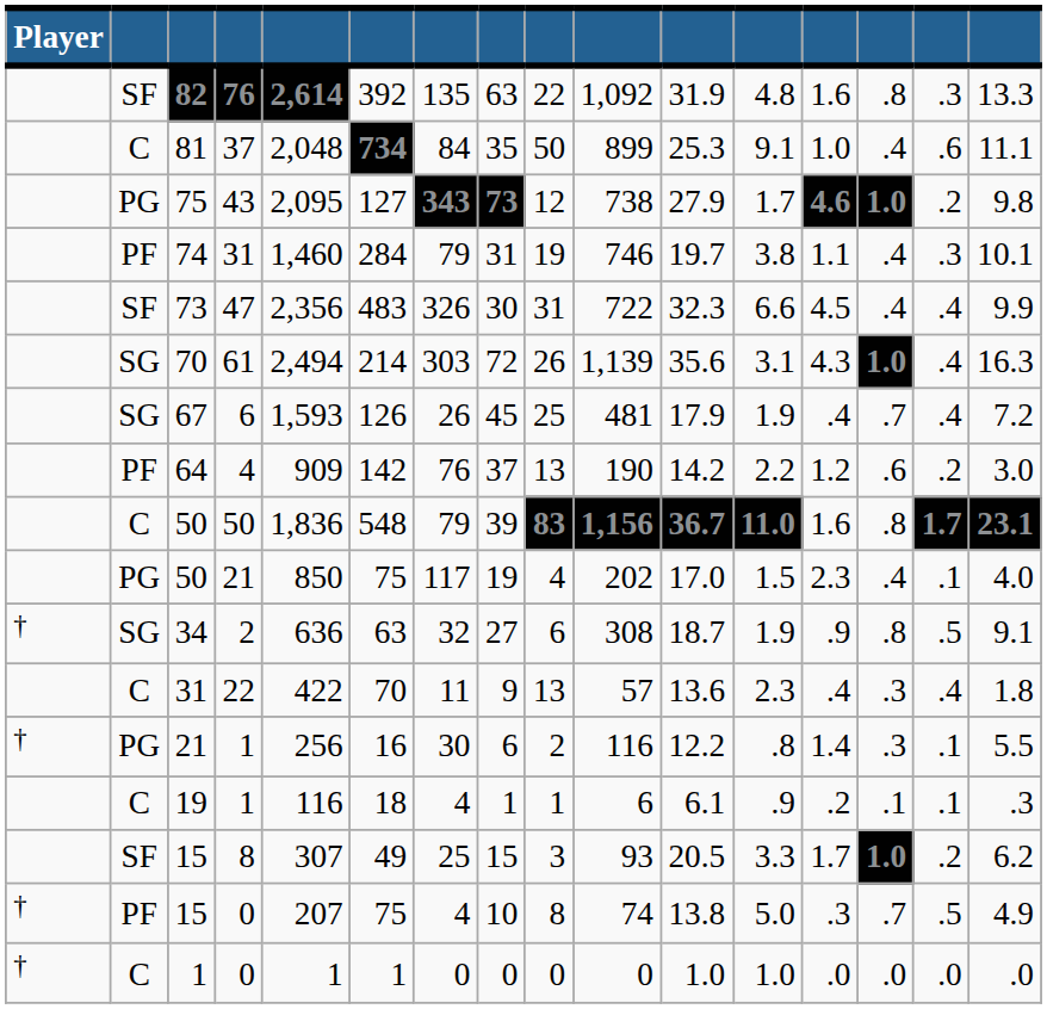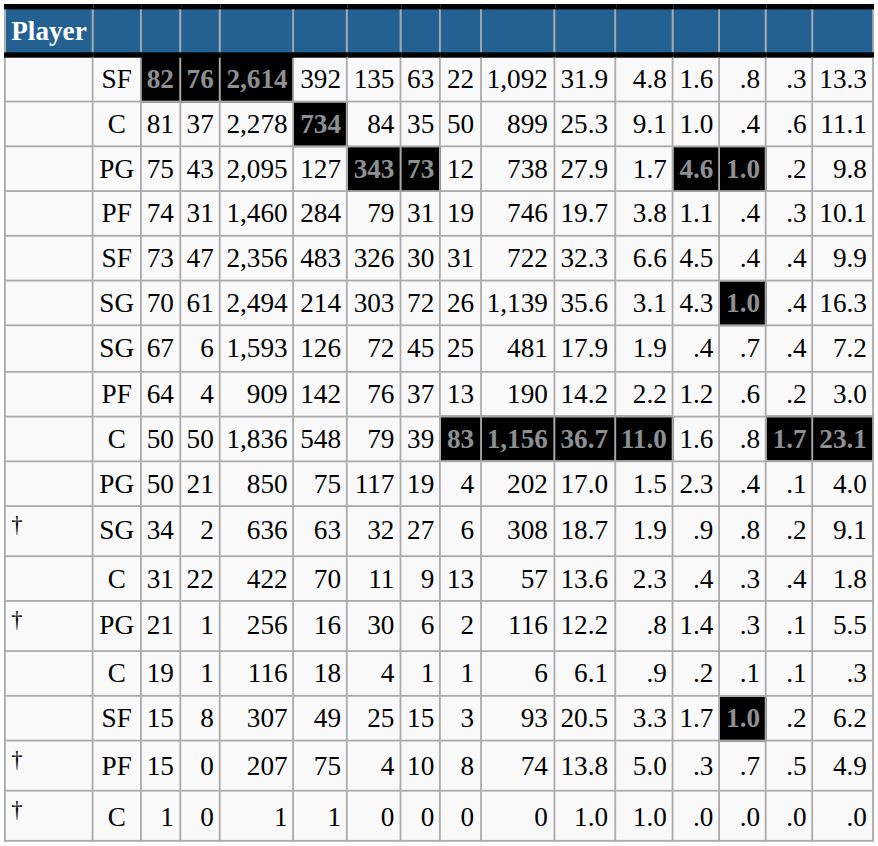81 | column 5: 2,048 -> 2,278
67 | column 7: 26 -> 72
34 | column 15: .5 -> .2
